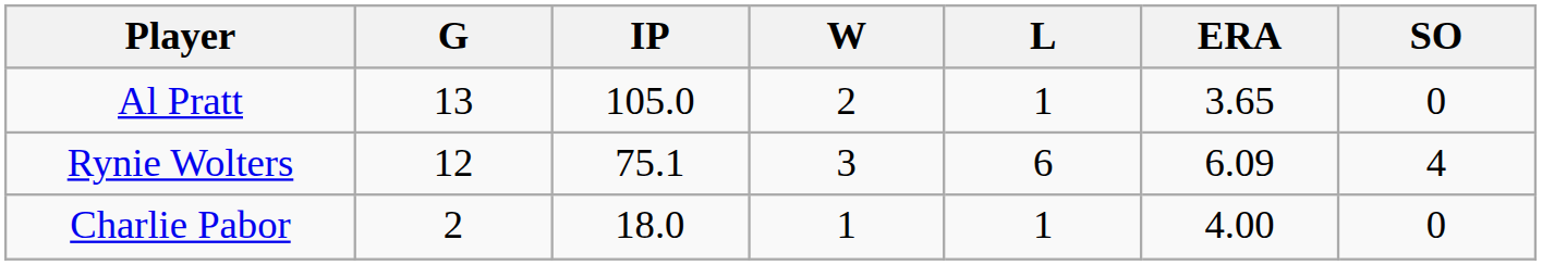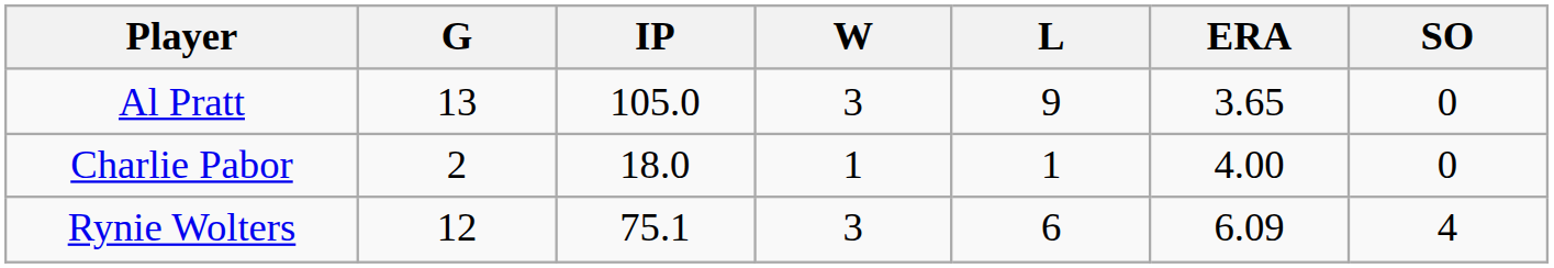Al Pratt | W: 2 -> 3
Al Pratt | L: 1 -> 9
rows swapped: Rynie Wolters <-> Charlie Pabor
